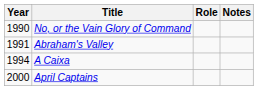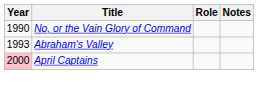Abraham's Valley | Year: 1991 -> 1993
- row: 1994 | A Caixa
April Captains | Year: no background -> pink background
